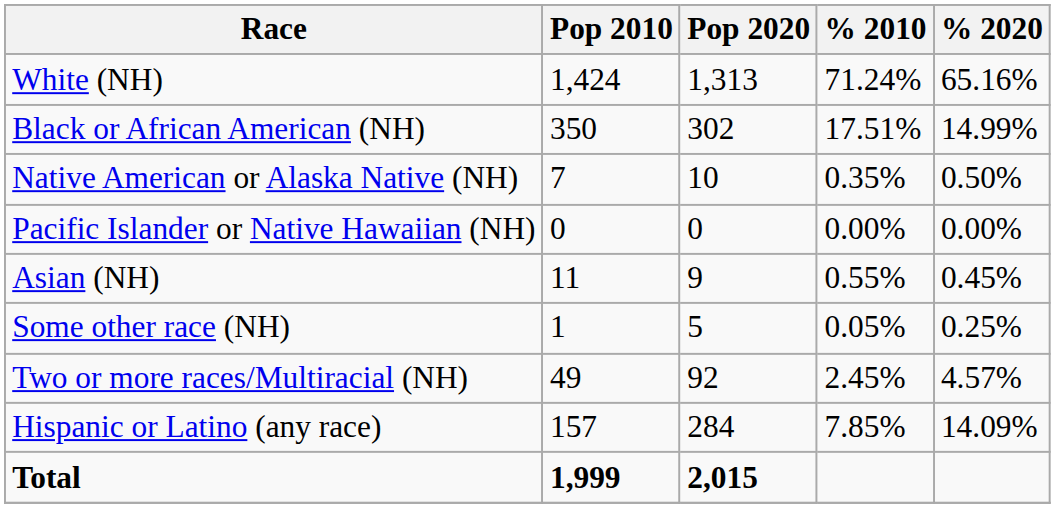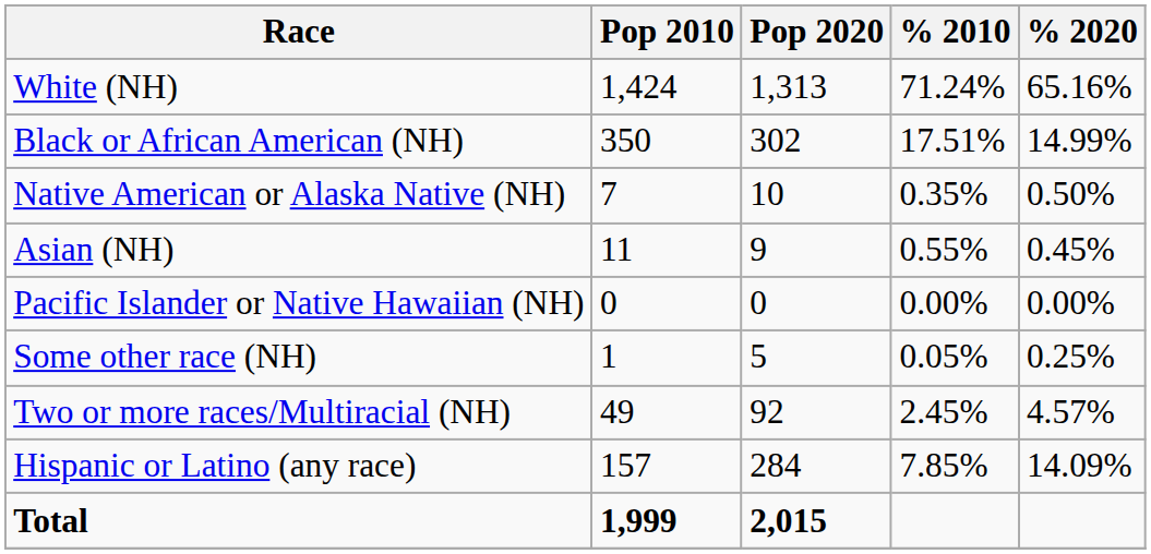rows swapped: Asian (NH) <-> Pacific Islander or Native Hawaiian (NH)
